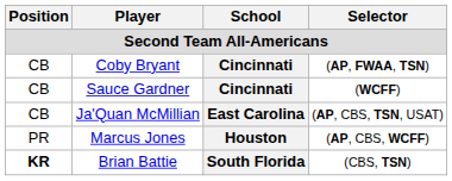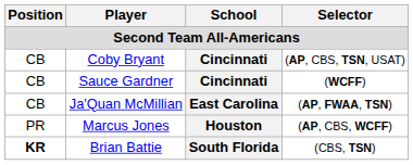Coby Bryant | Selector: (AP, FWAA, TSN) -> (AP, CBS, TSN, USAT)
Ja'Quan McMillian | Selector: (AP, CBS, TSN, USAT) -> (AP, FWAA, TSN)
